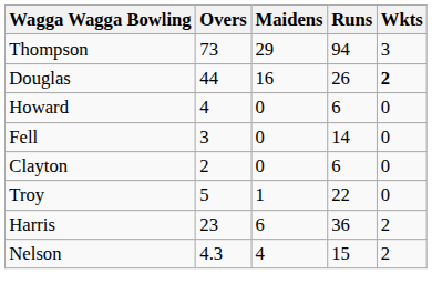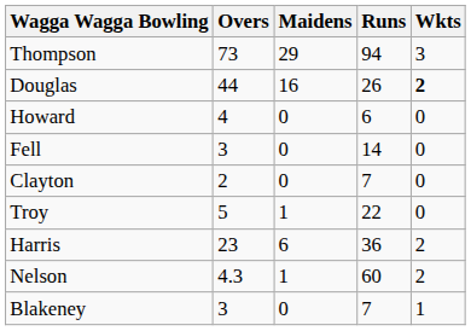Clayton | Runs: 6 -> 7
Nelson | Maidens: 4 -> 1
Nelson | Runs: 15 -> 60
+ row: Blakeney | 3 | 0 | 7 | 1
